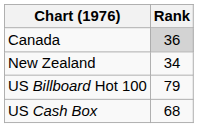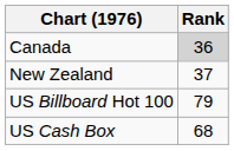New Zealand | Rank: 34 -> 37
